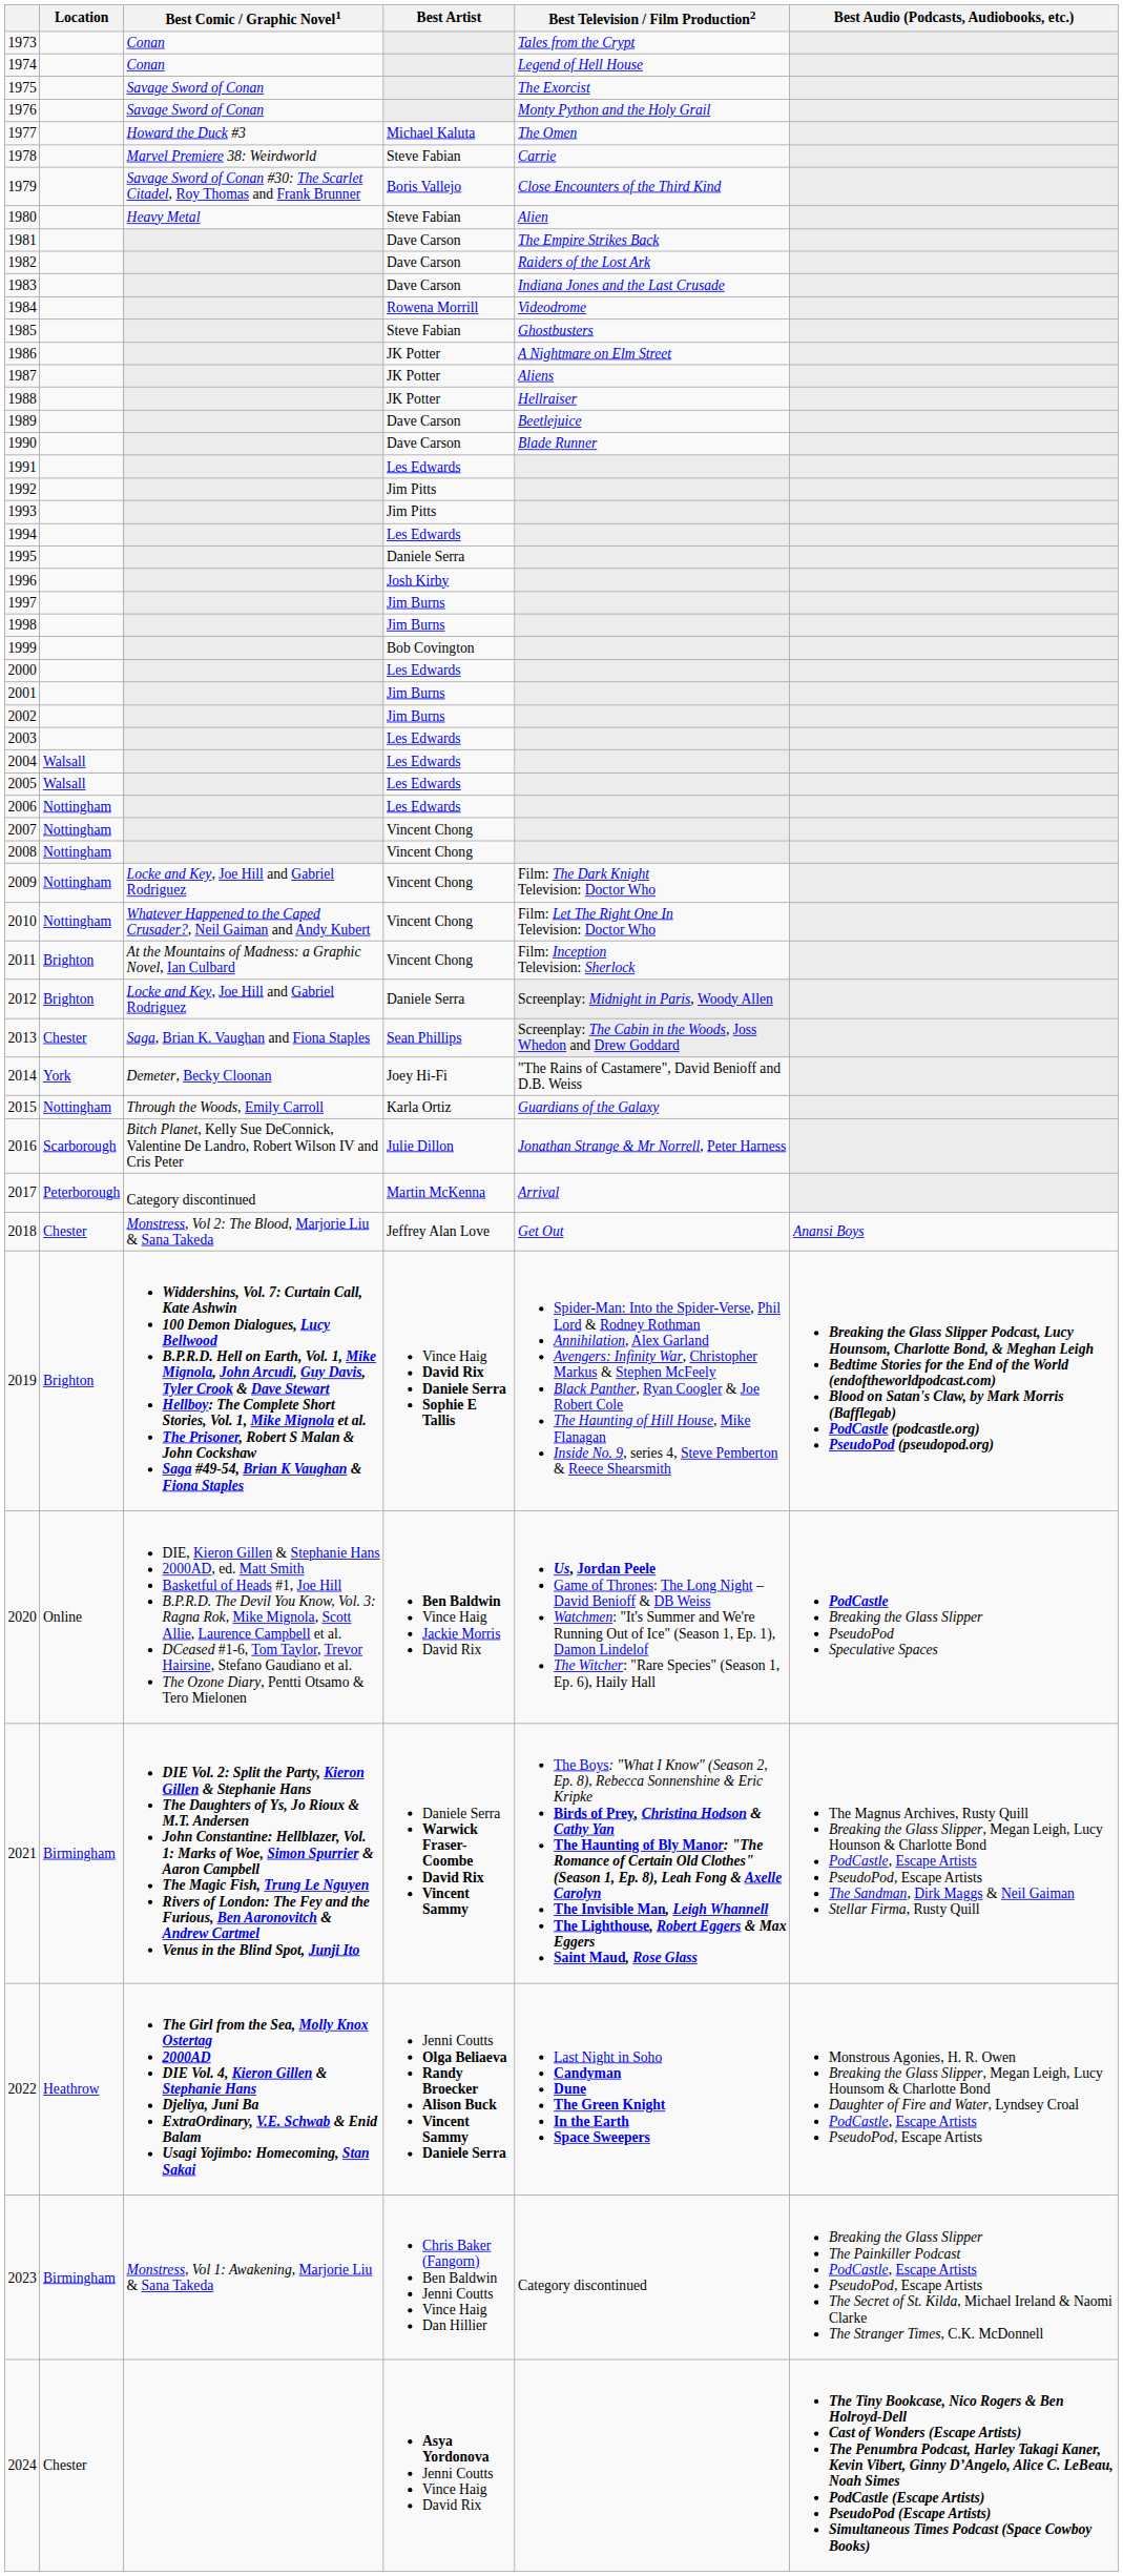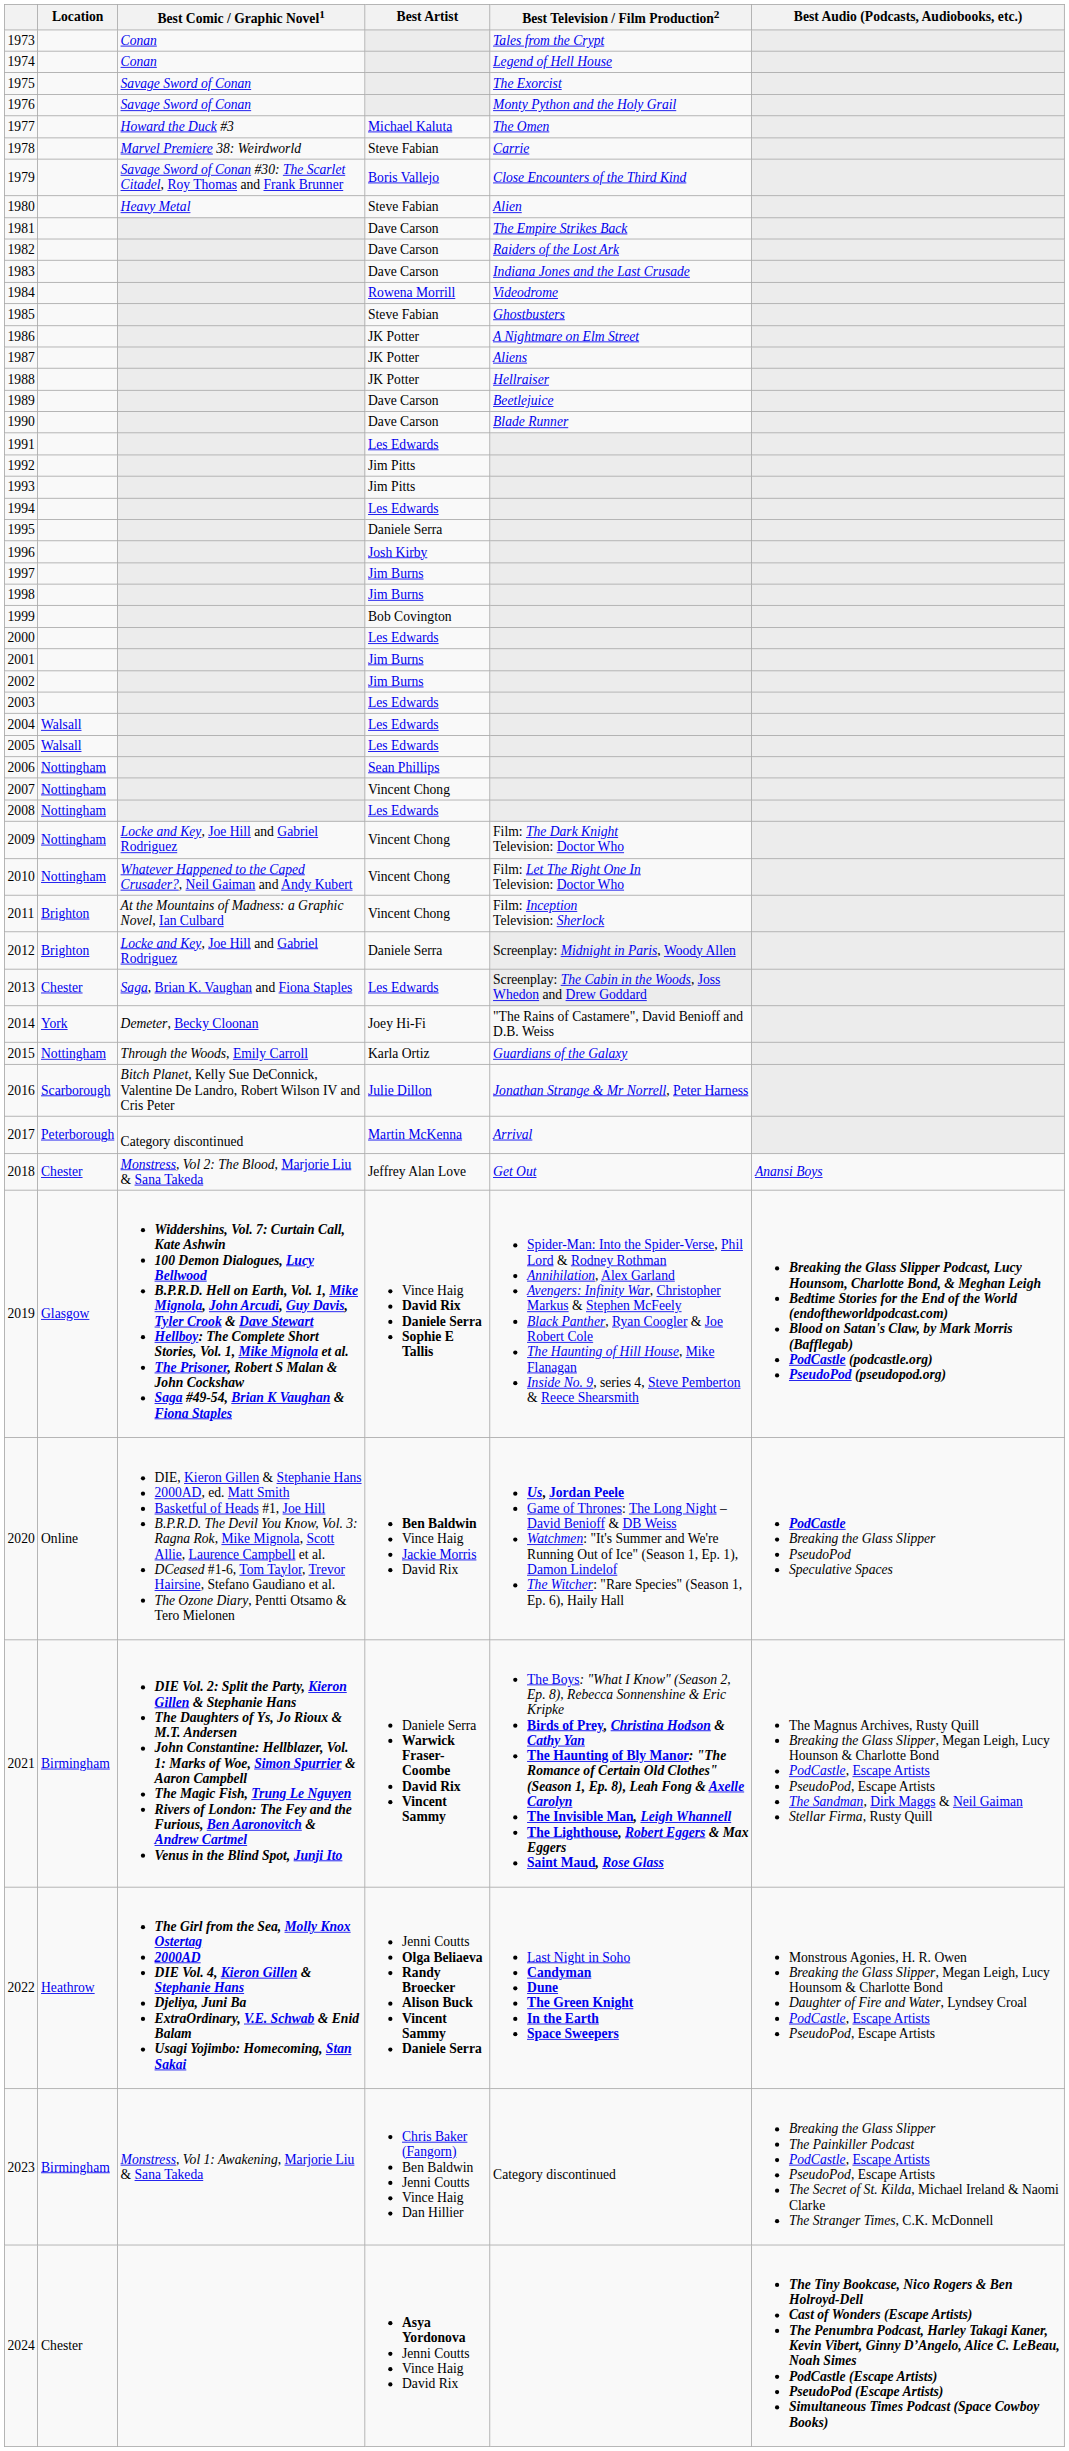2006 | Best Artist: Les Edwards -> Sean Phillips
2008 | Best Artist: Vincent Chong -> Les Edwards
2013 | Best Artist: Sean Phillips -> Les Edwards
2019 | Location: Brighton -> Glasgow
